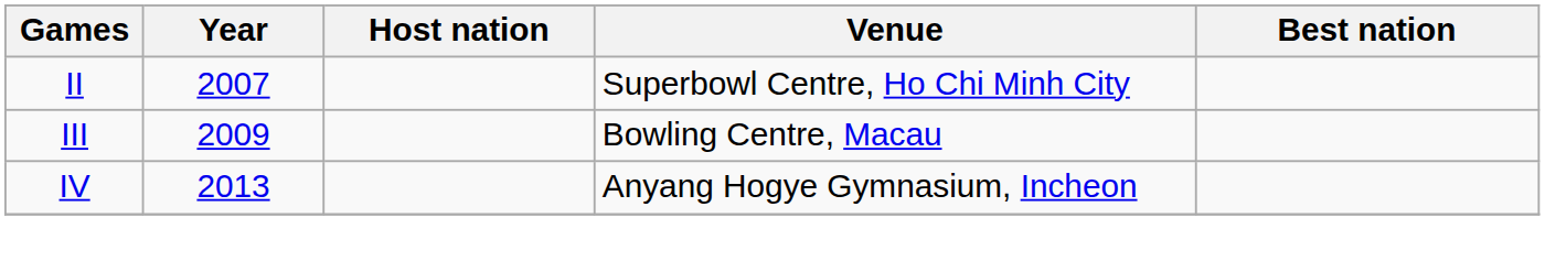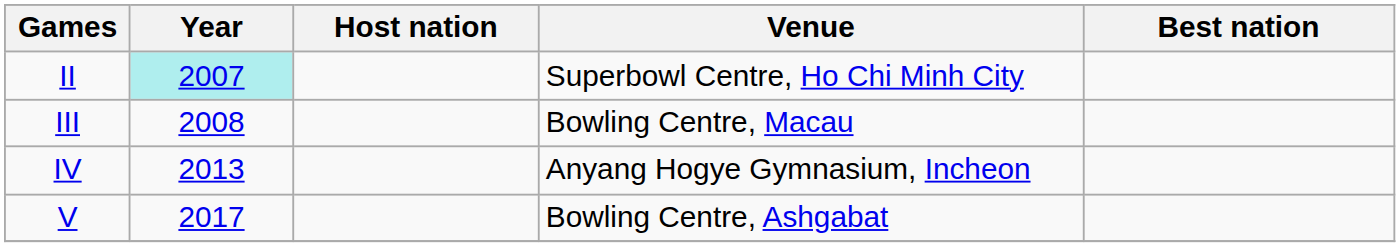II | Year: no background -> paleturquoise background
III | Year: 2009 -> 2008
+ row: V | 2017 | Bowling Centre, Ashgabat
